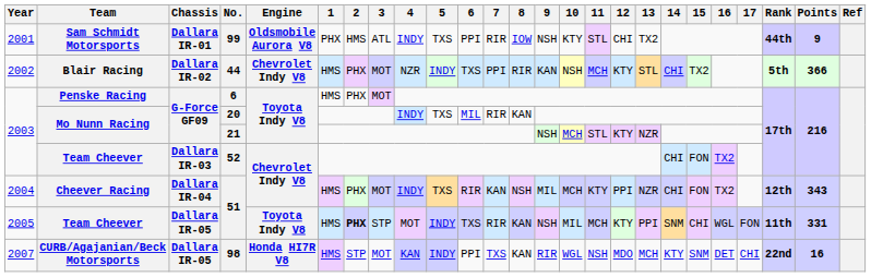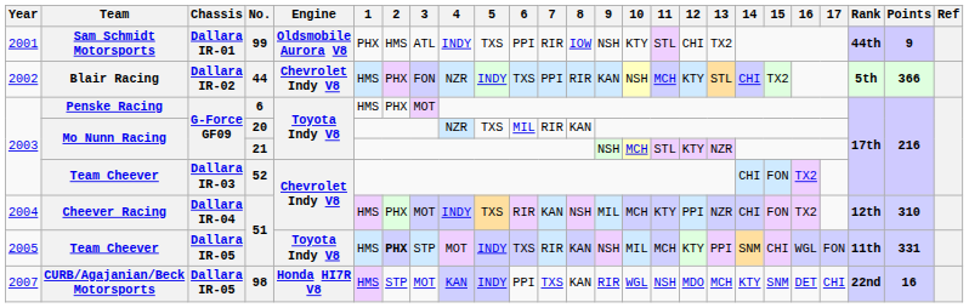44 | 3: MOT -> FON
20 | 4: INDY -> NZR
Cheever Racing / 51 | Points: 343 -> 310
